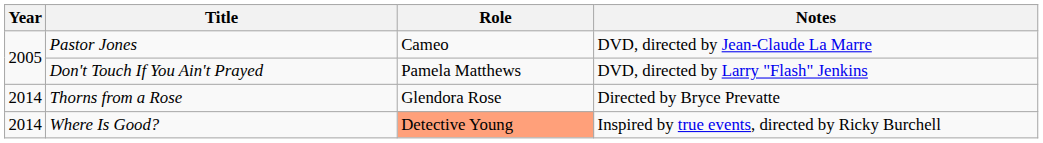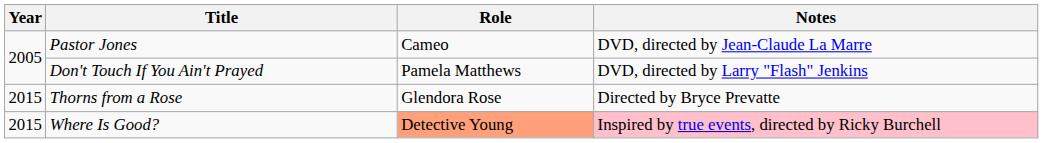Thorns from a Rose | Year: 2014 -> 2015
Where Is Good? | Year: 2014 -> 2015
Where Is Good? | Notes: no background -> pink background
